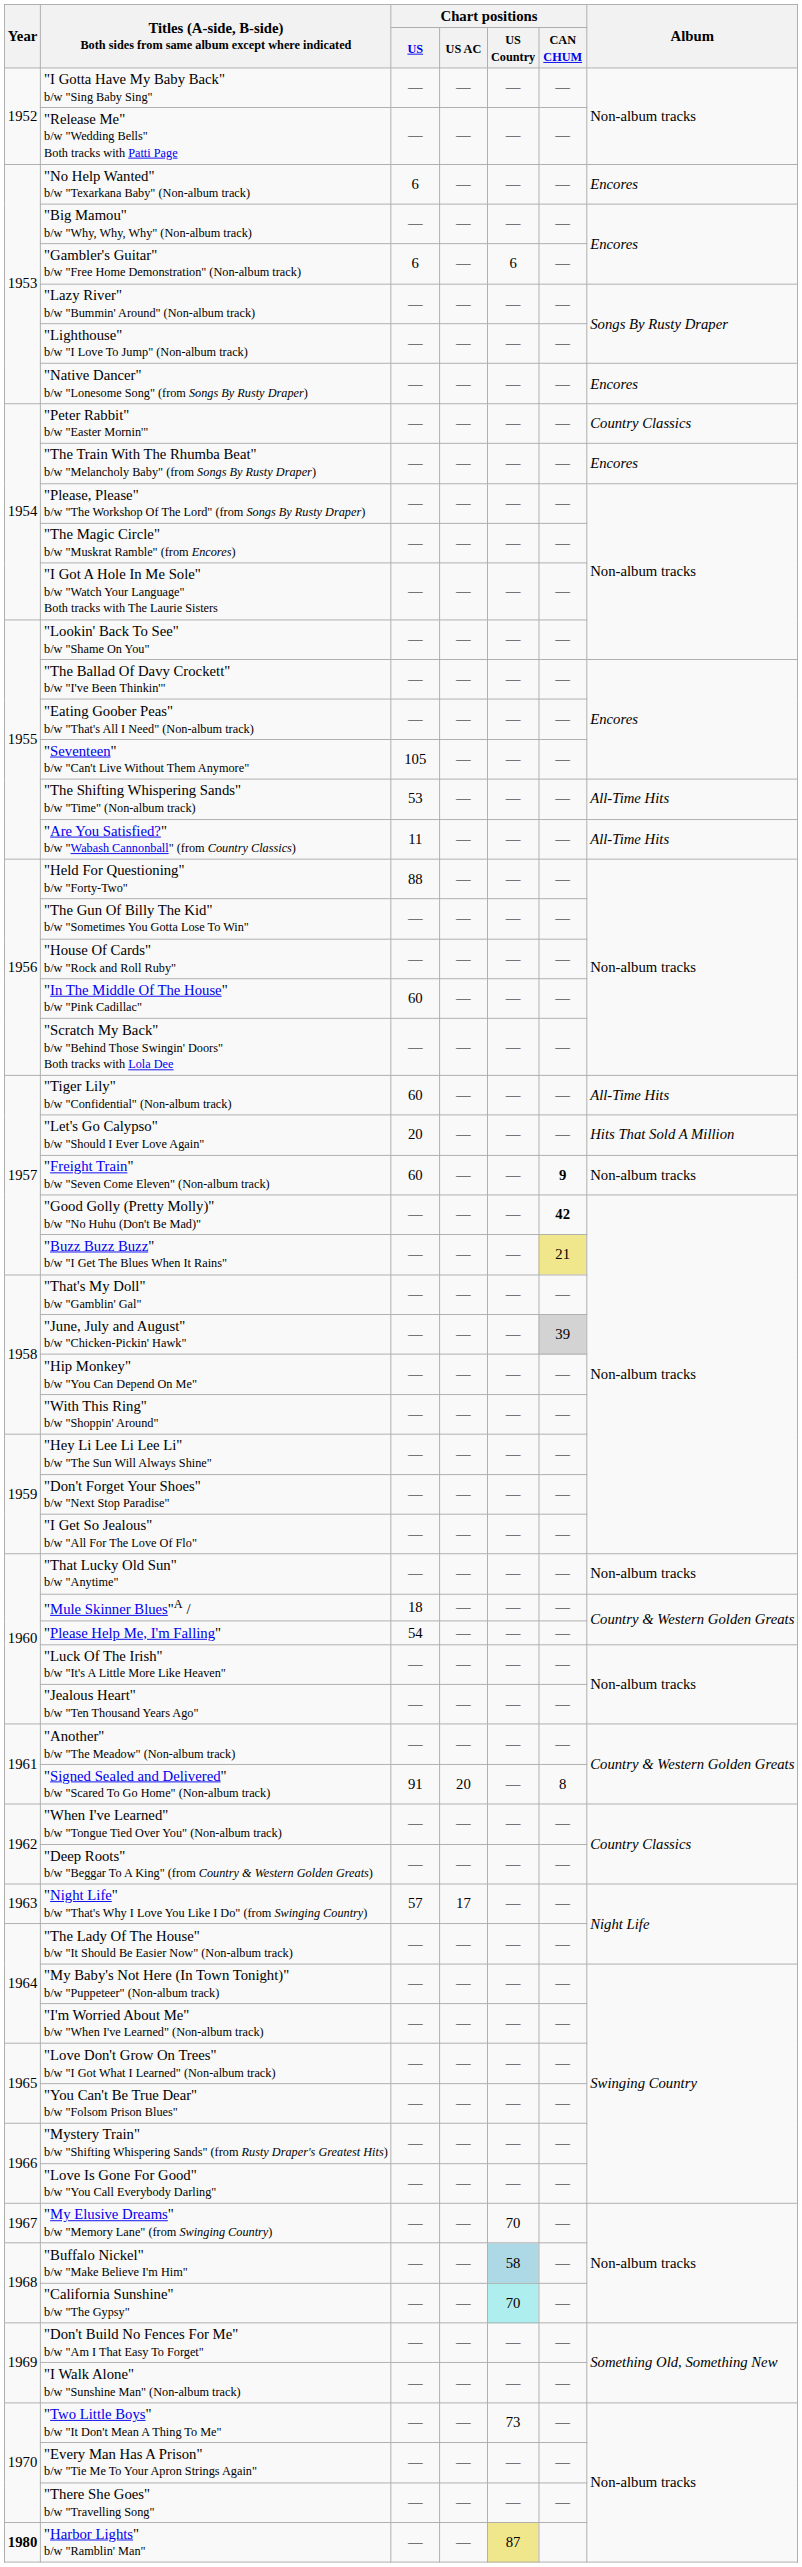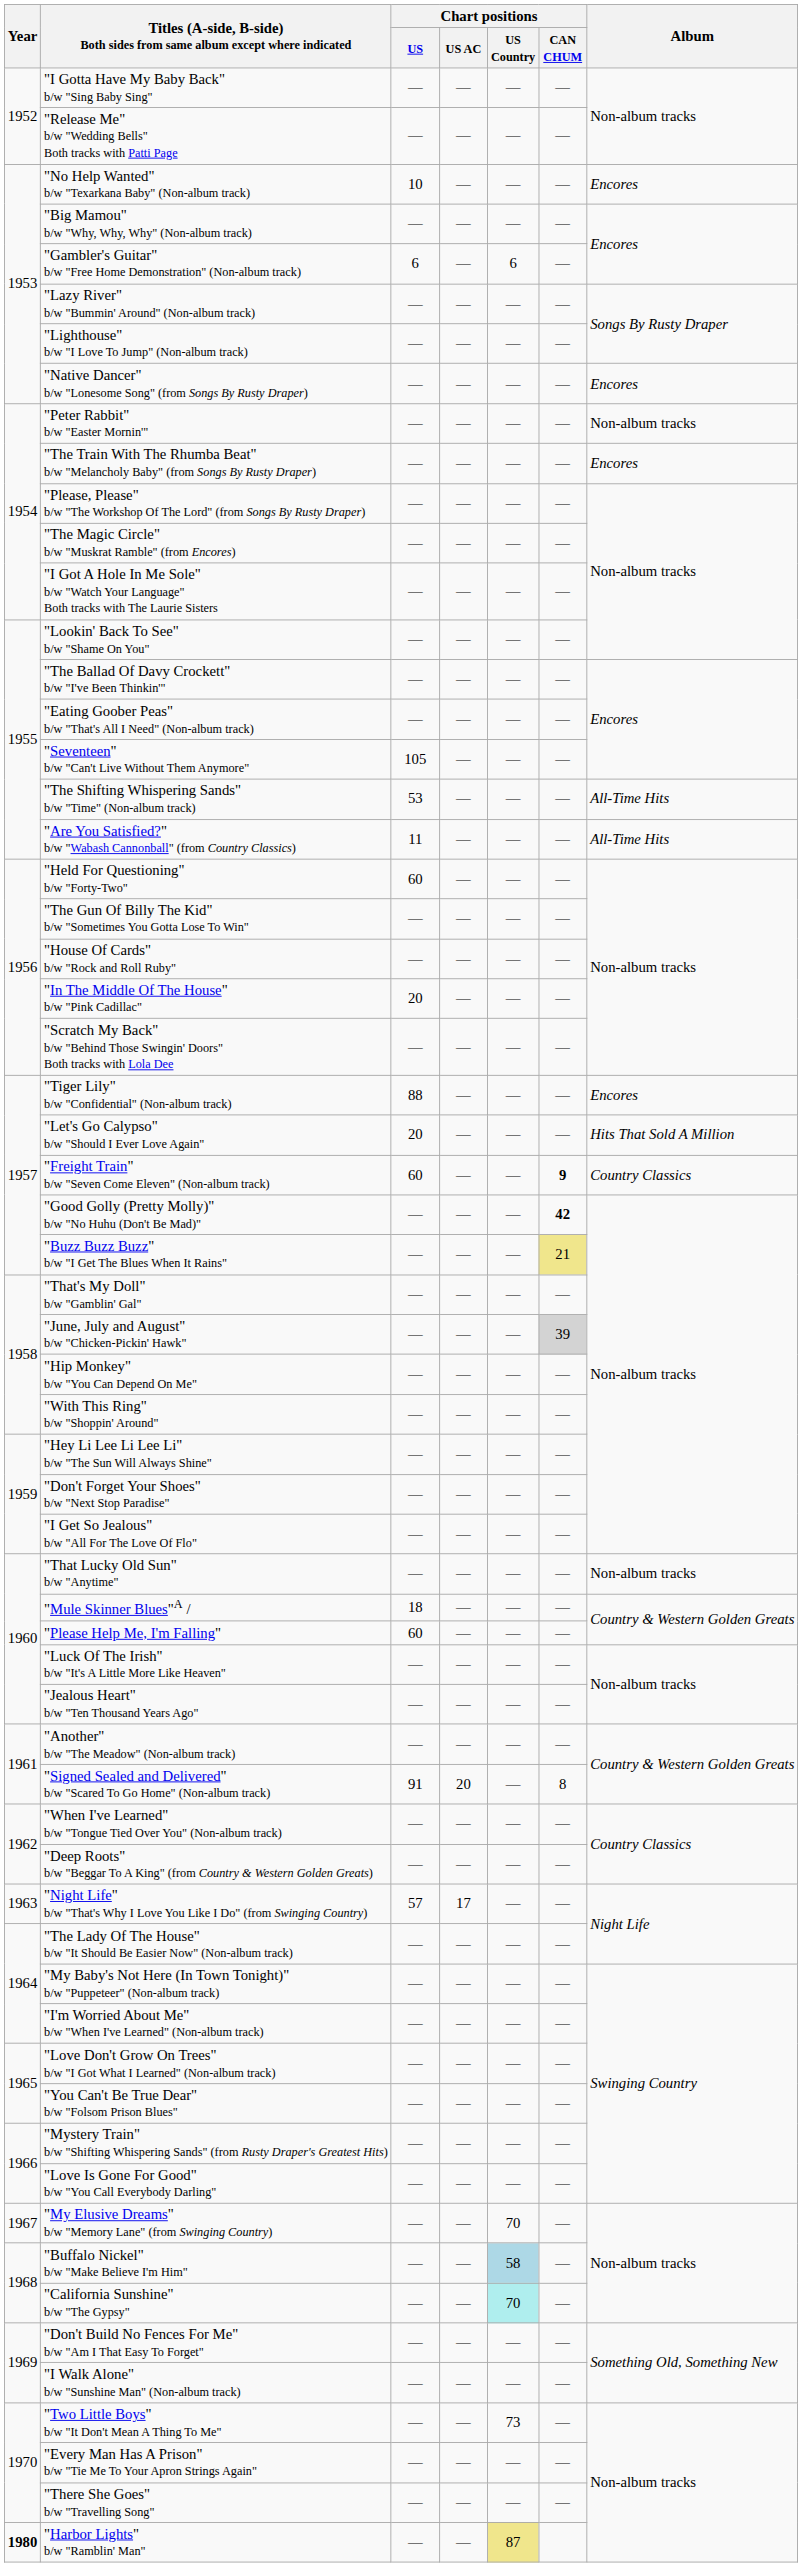"No Help Wanted" b/w "Texarkana Baby" (Non-album track) | Chart positions / US: 6 -> 10
"Peter Rabbit" b/w "Easter Mornin'" | Album: Country Classics -> Non-album tracks
"Held For Questioning" b/w "Forty-Two" | Chart positions / US: 88 -> 60
"In The Middle Of The House" b/w "Pink Cadillac" | Chart positions / US: 60 -> 20
"Tiger Lily" b/w "Confidential" (Non-album track) | Chart positions / US: 60 -> 88
"Tiger Lily" b/w "Confidential" (Non-album track) | Album: All-Time Hits -> Encores
"Freight Train" b/w "Seven Come Eleven" (Non-album track) | Album: Non-album tracks -> Country Classics
"Please Help Me, I'm Falling" | Chart positions / US: 54 -> 60
